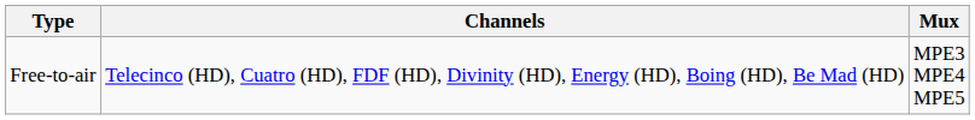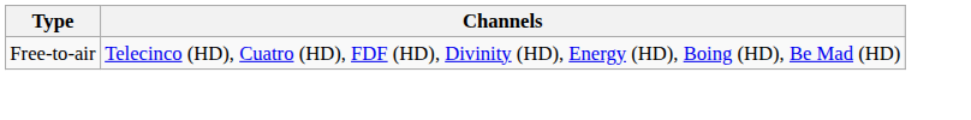- column: Mux | MPE3 MPE4 MPE5
